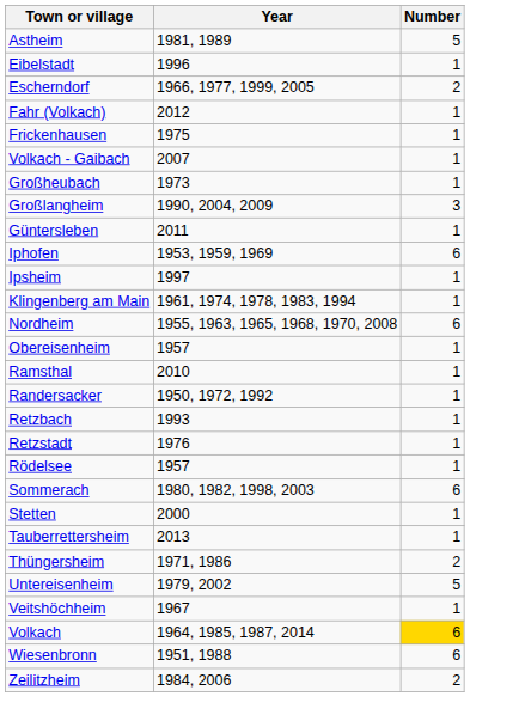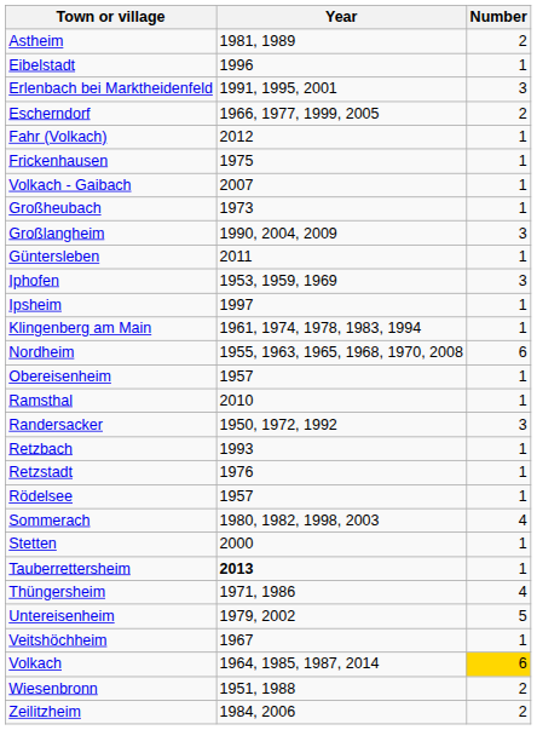Astheim | Number: 5 -> 2
+ row: Erlenbach bei Marktheidenfeld | 1991, 1995, 2001 | 3
Iphofen | Number: 6 -> 3
Randersacker | Number: 1 -> 3
Sommerach | Number: 6 -> 4
Tauberrettersheim | Year: normal -> bold
Thüngersheim | Number: 2 -> 4
Wiesenbronn | Number: 6 -> 2
